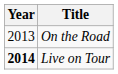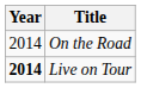On the Road | Year: 2013 -> 2014
